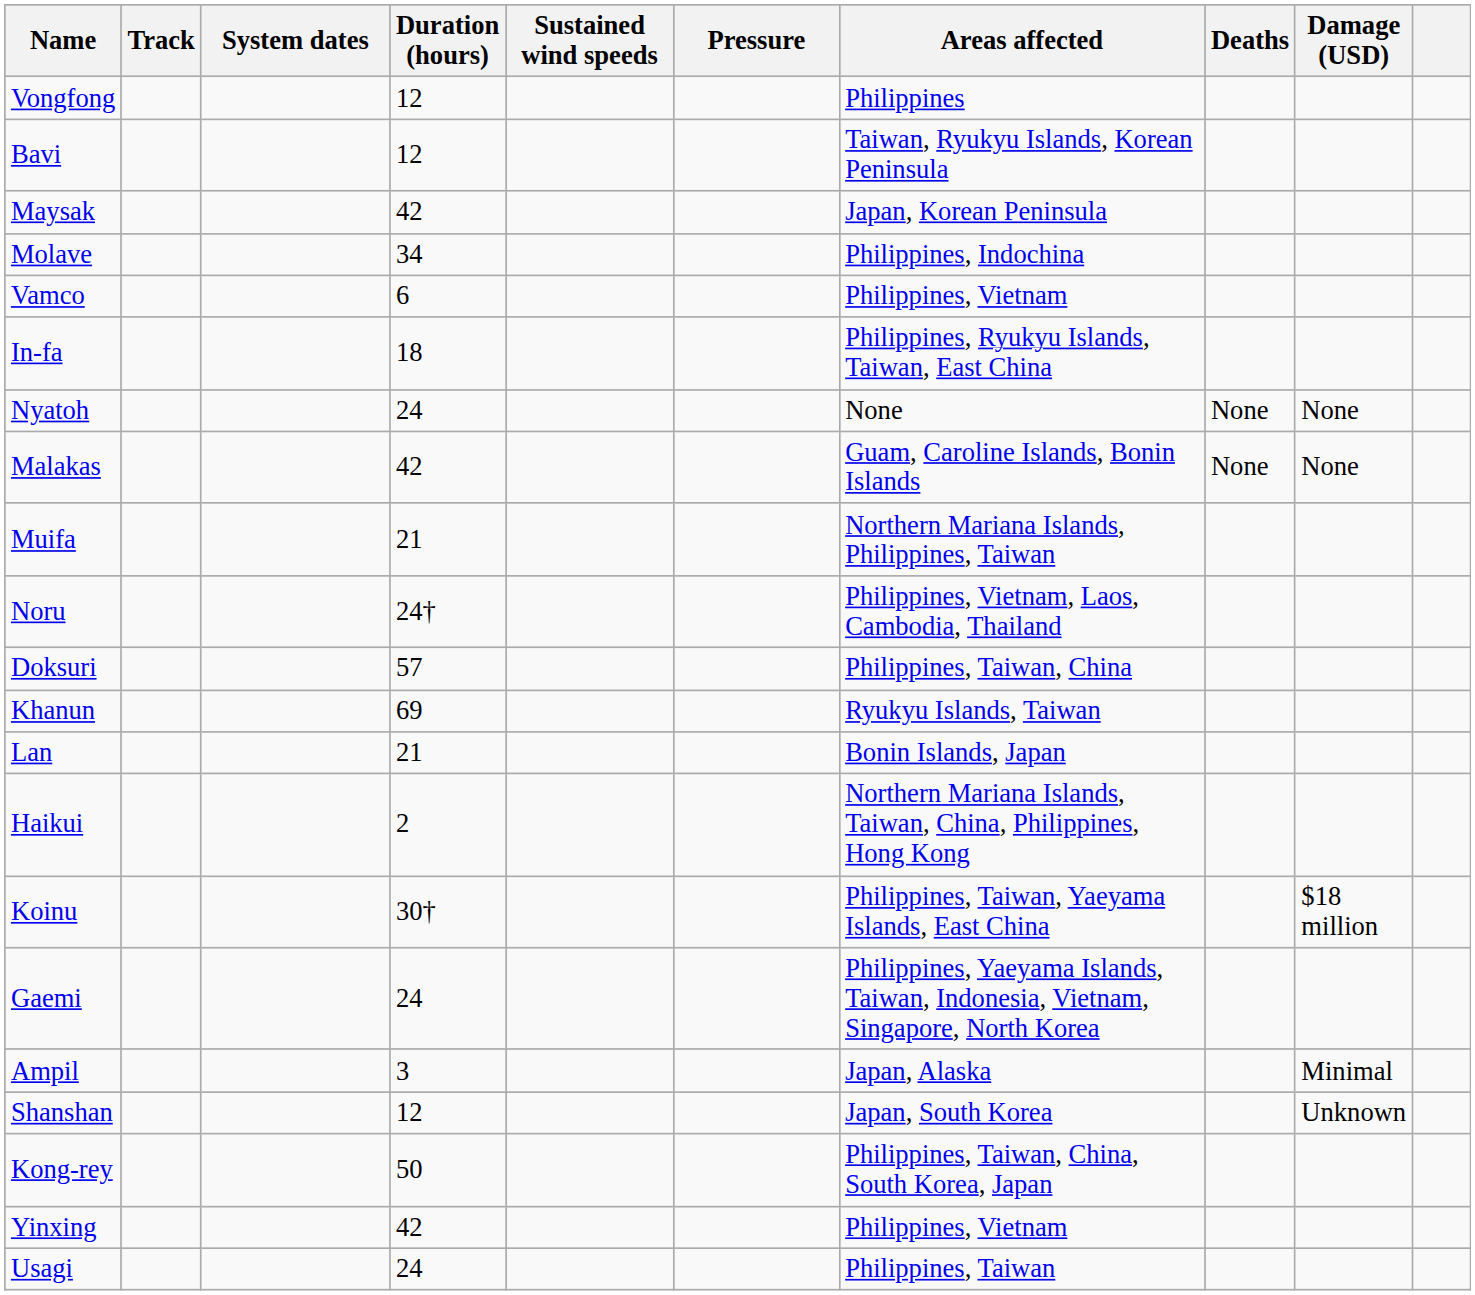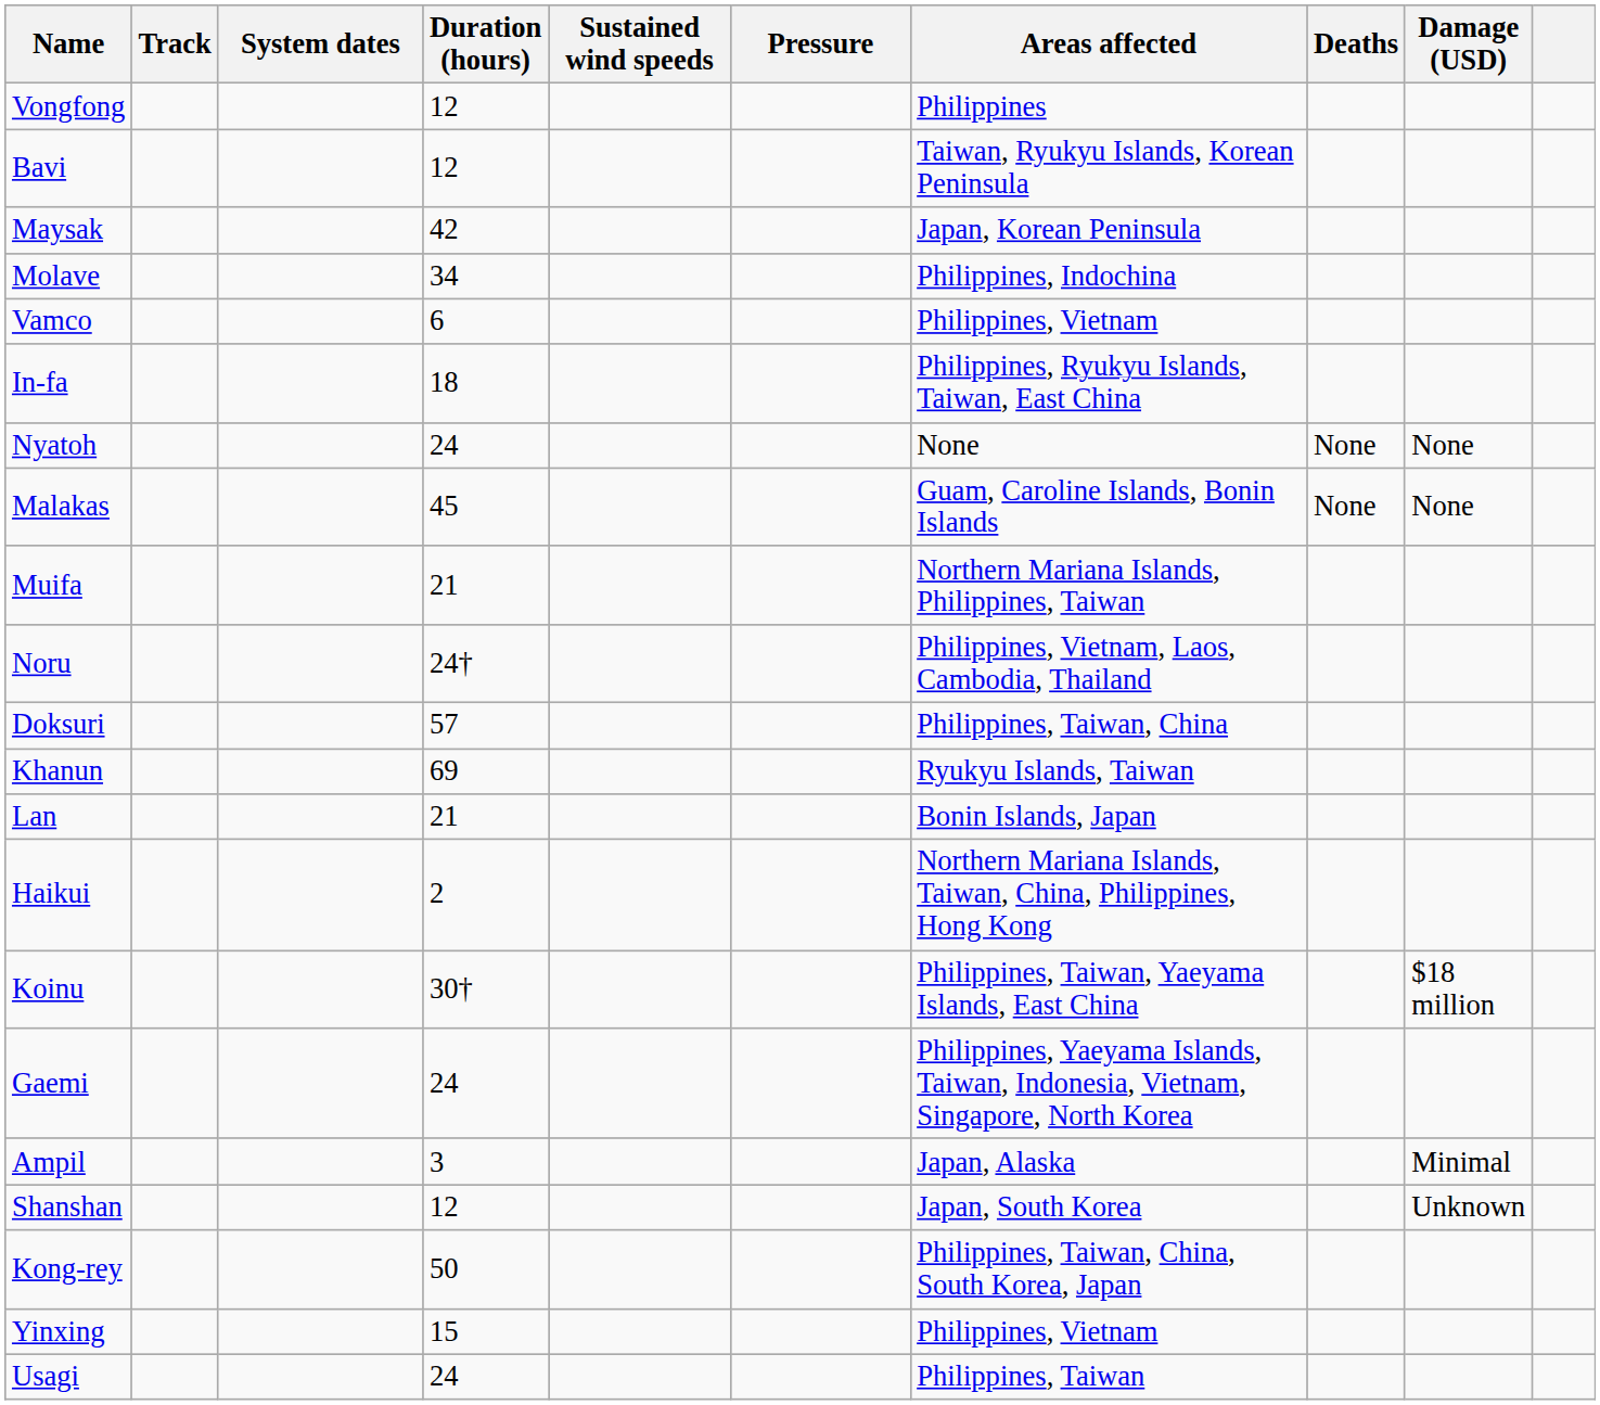Malakas | Duration (hours): 42 -> 45
Yinxing | Duration (hours): 42 -> 15
